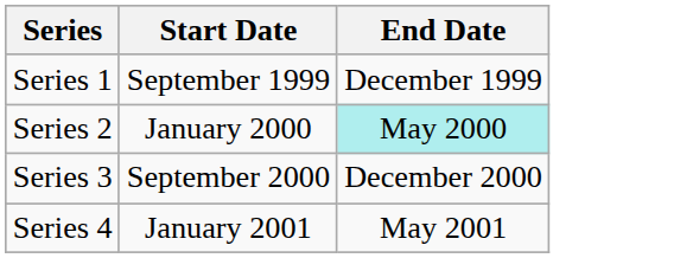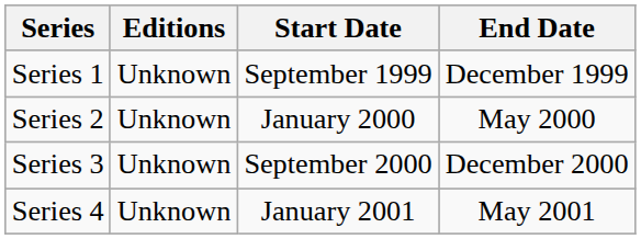+ column: Editions | Unknown | Unknown | Unknown | Unknown
Series 2 | End Date: paleturquoise background -> no background
